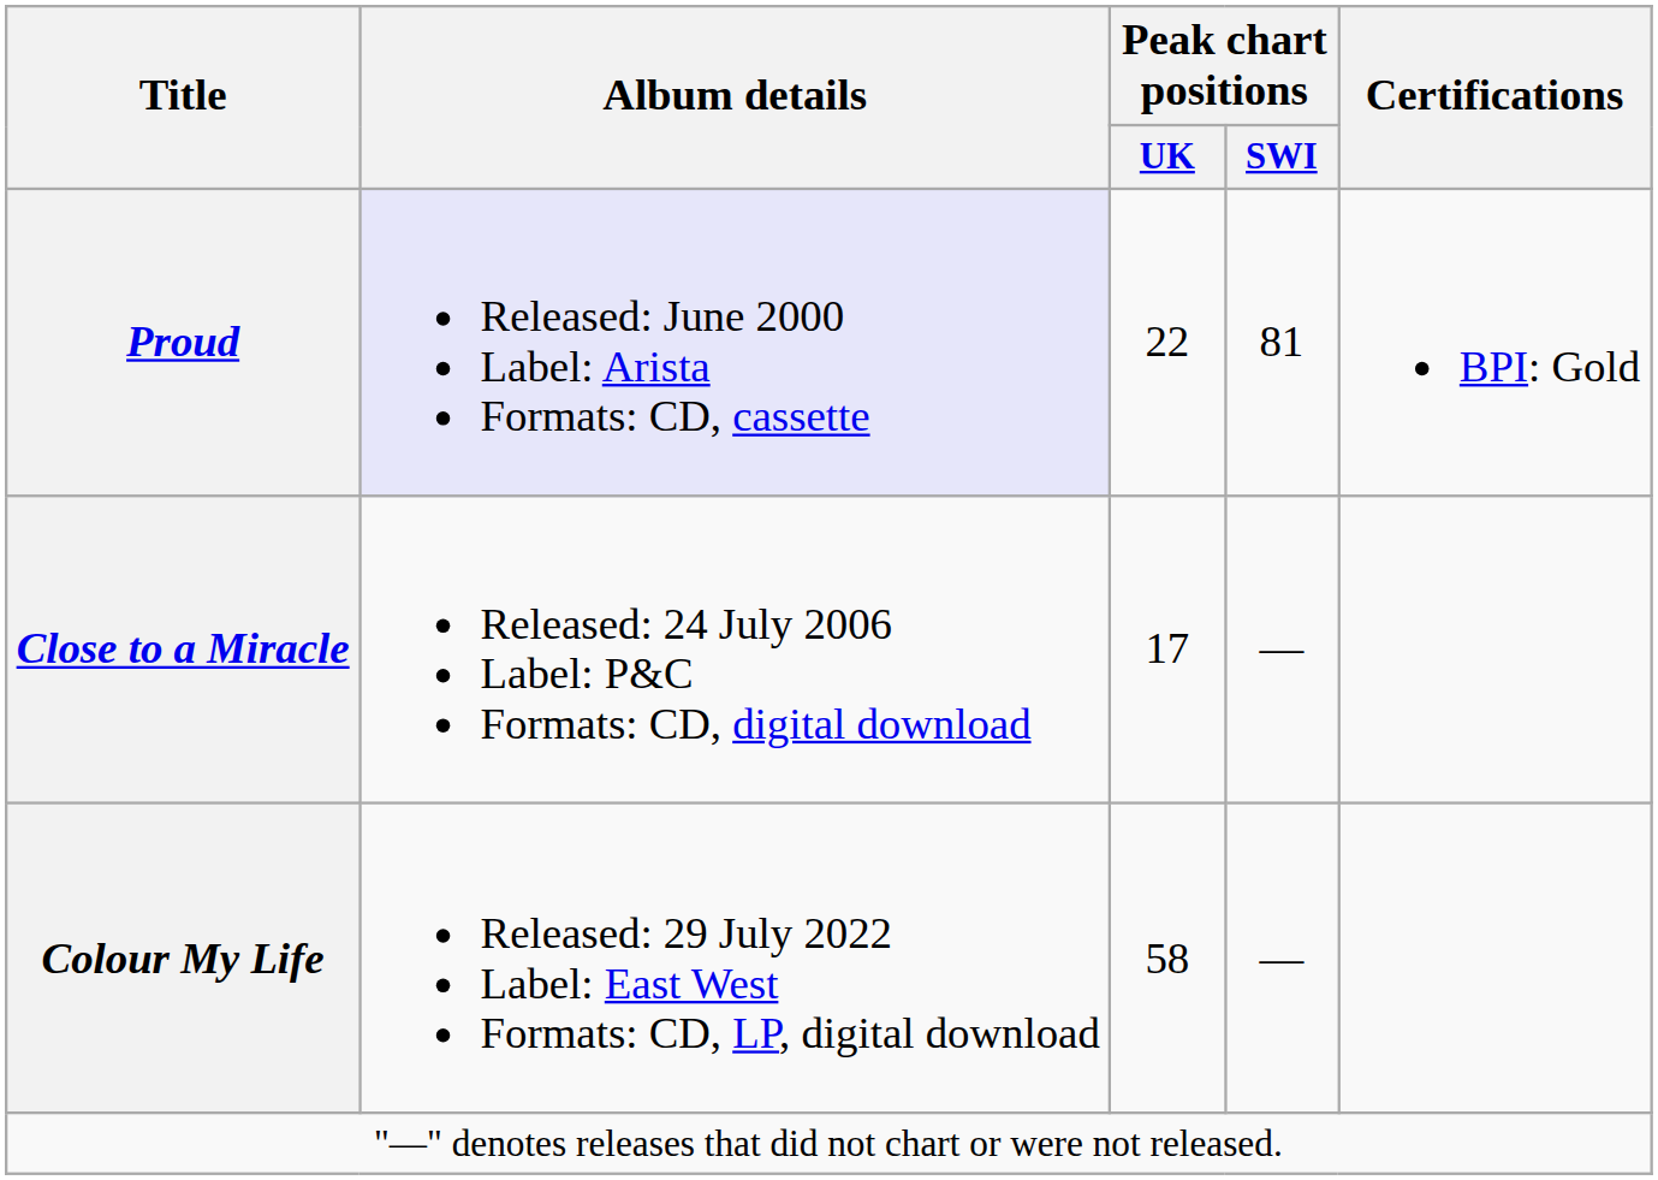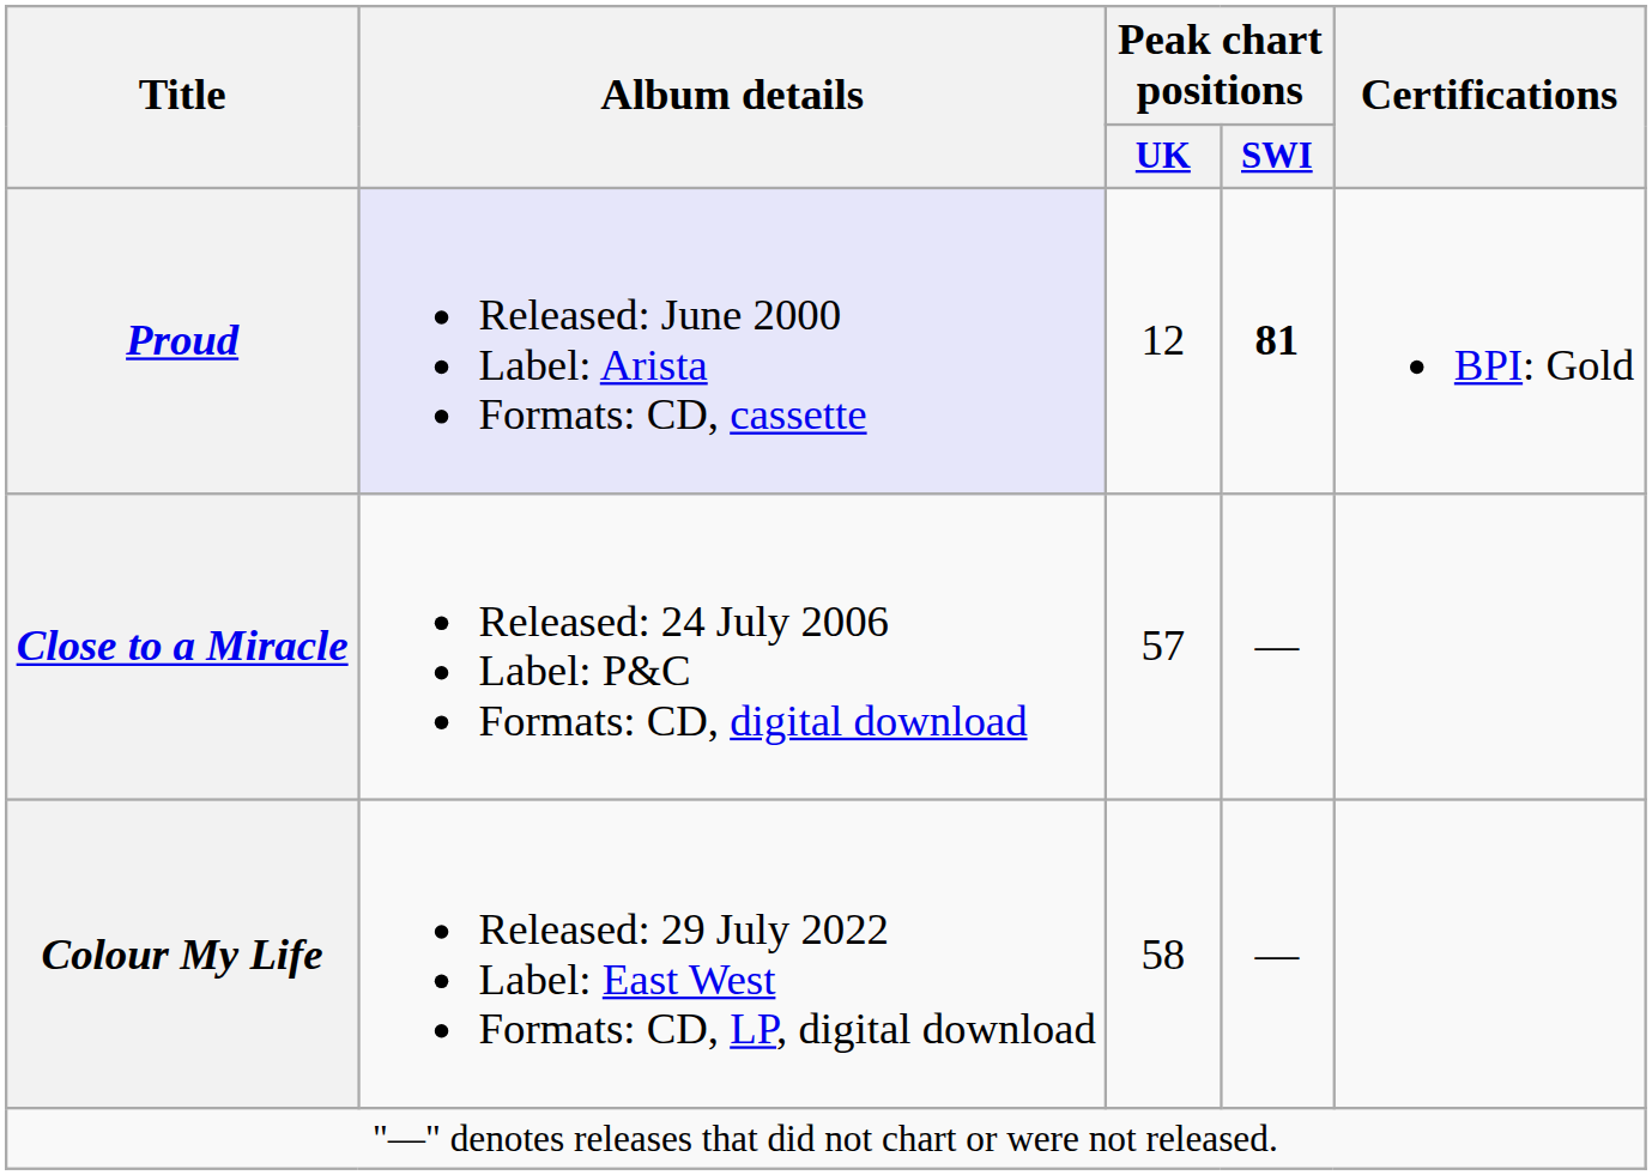Proud | Peak chart positions / UK: 22 -> 12
Proud | Peak chart positions / SWI: normal -> bold
Close to a Miracle | Peak chart positions / UK: 17 -> 57
